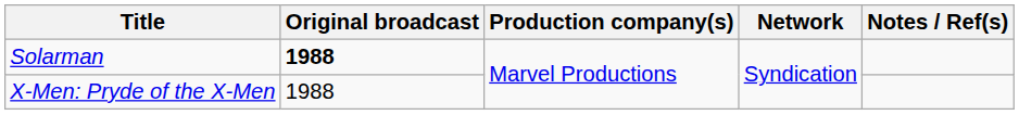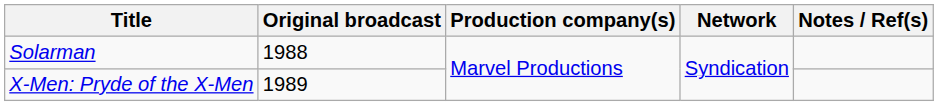Solarman | Original broadcast: bold -> normal
X-Men: Pryde of the X-Men | Original broadcast: 1988 -> 1989
